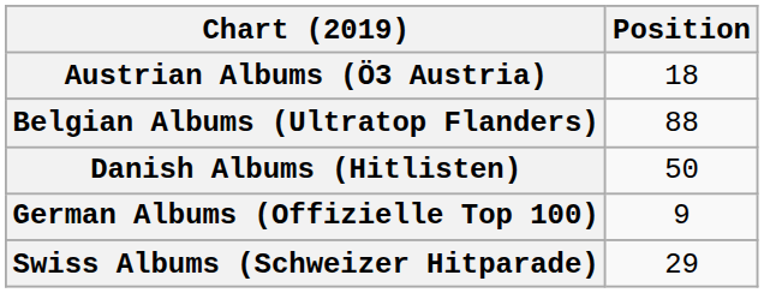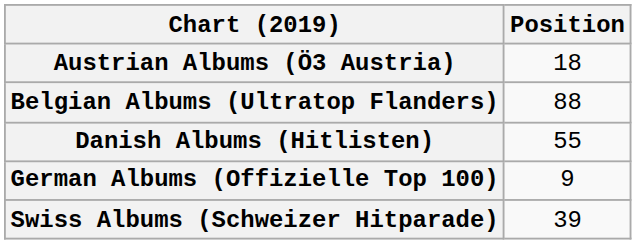Danish Albums (Hitlisten) | Position: 50 -> 55
Swiss Albums (Schweizer Hitparade) | Position: 29 -> 39
